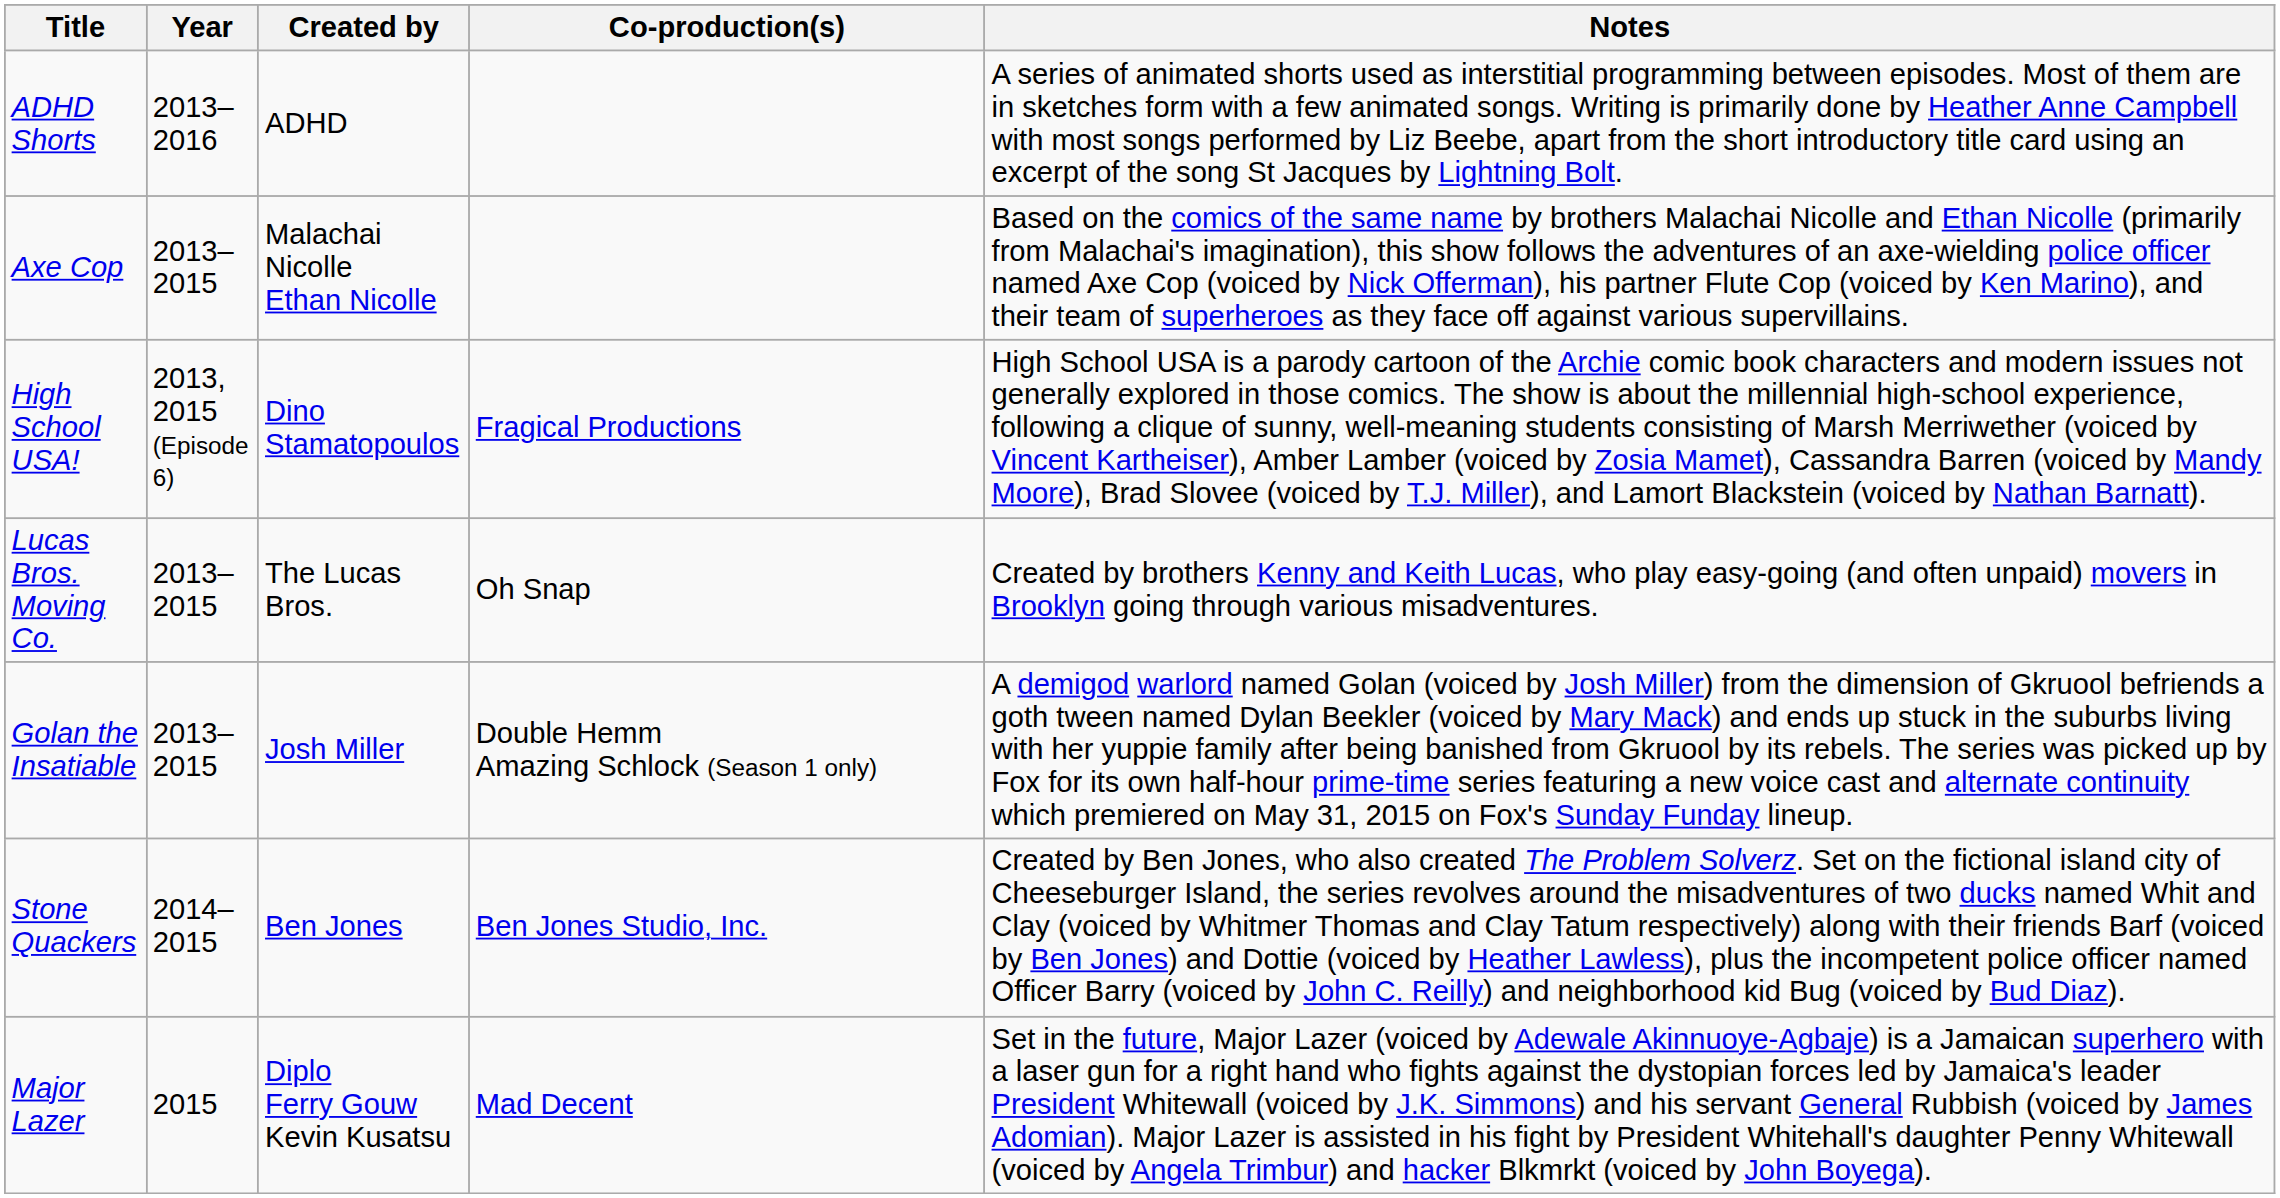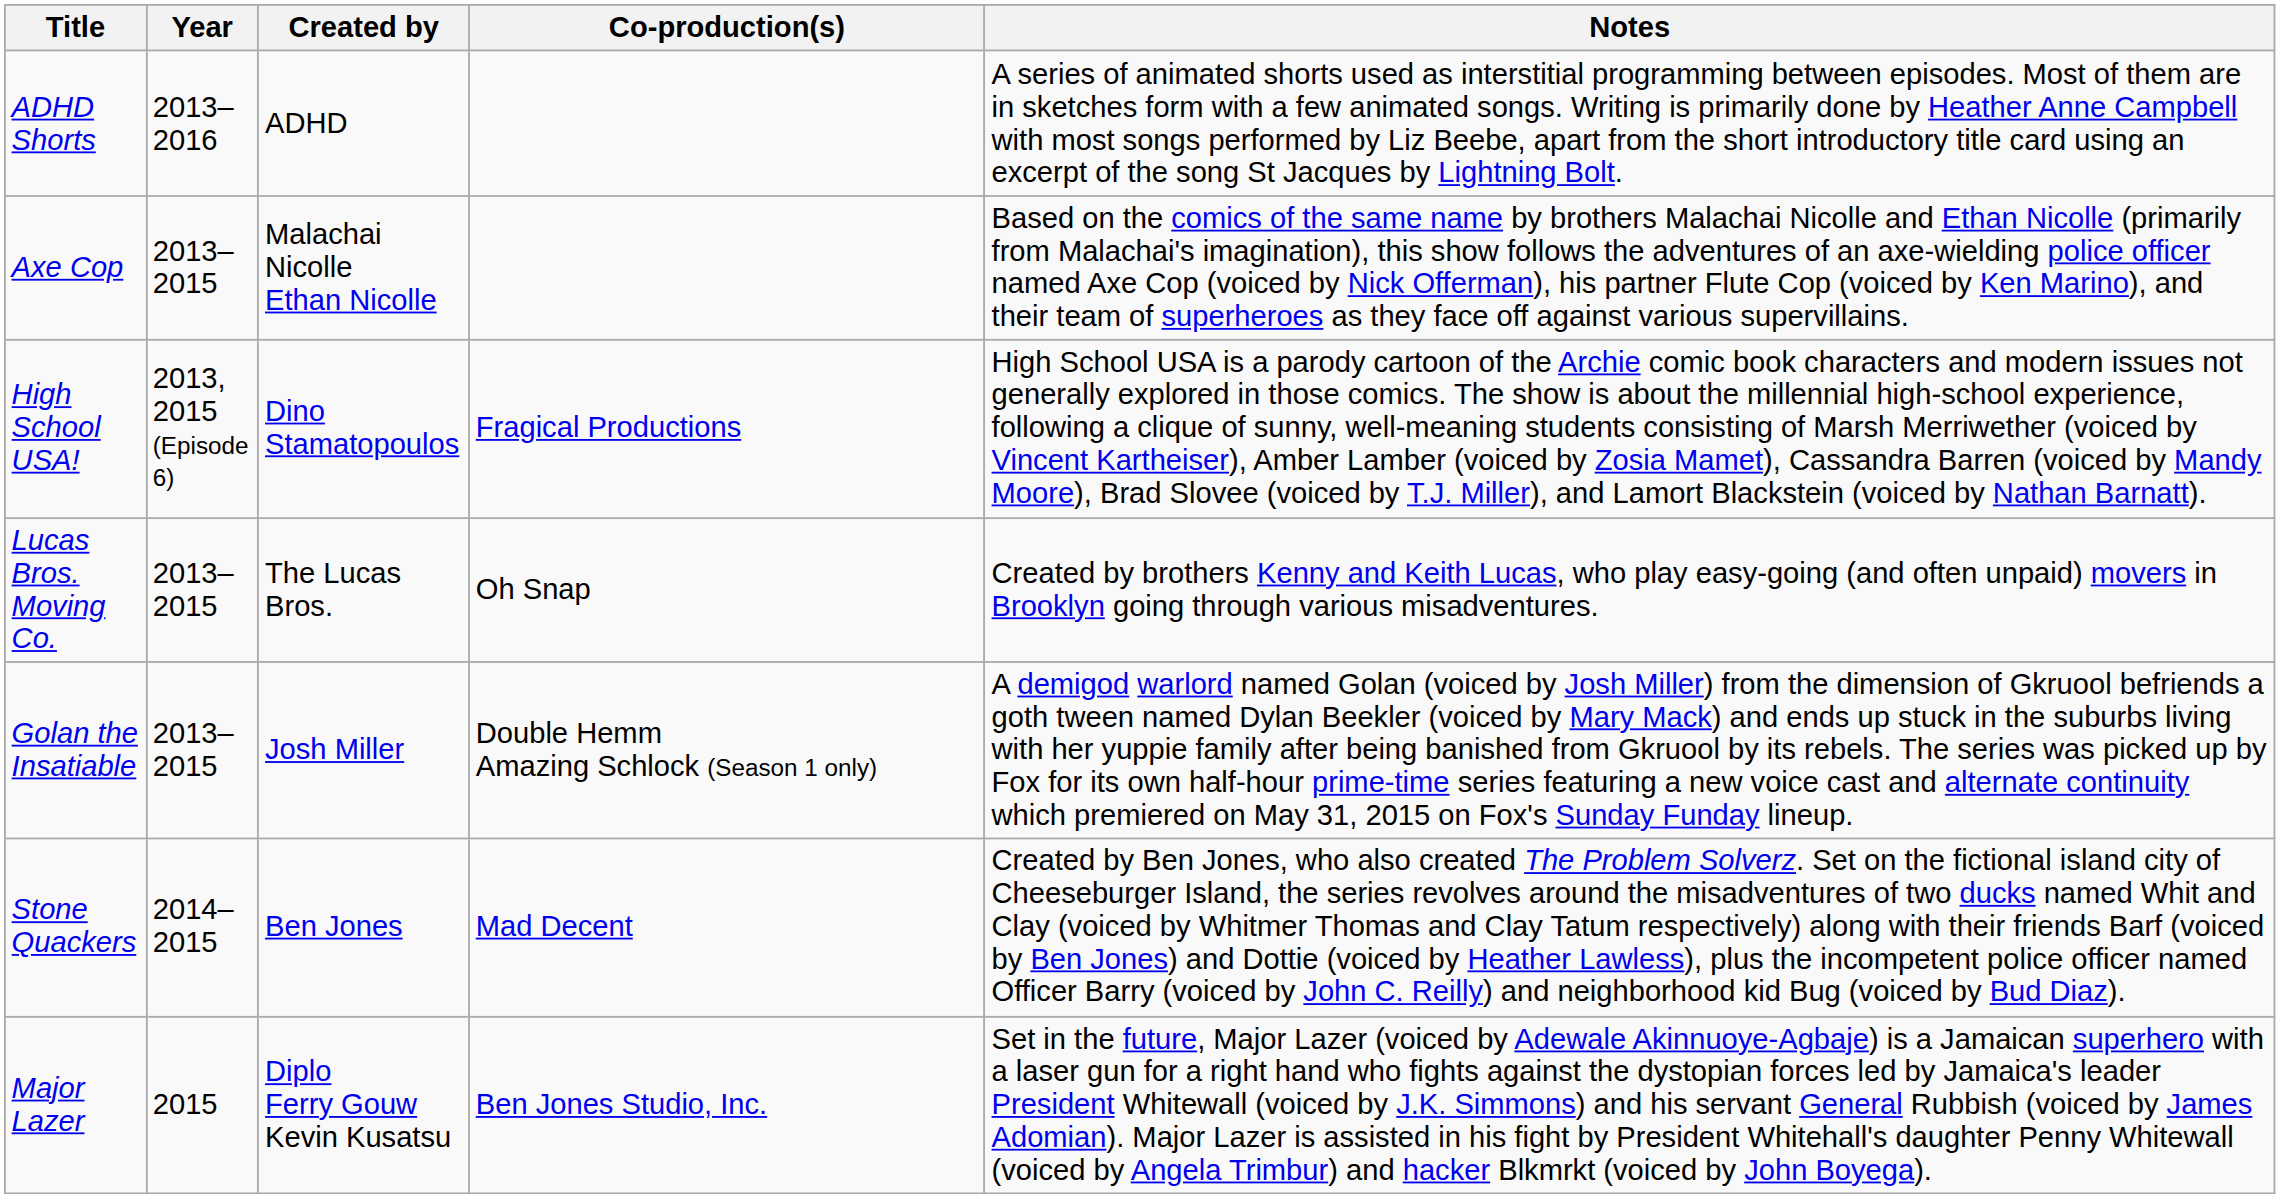Stone Quackers | Co-production(s): Ben Jones Studio, Inc. -> Mad Decent
Major Lazer | Co-production(s): Mad Decent -> Ben Jones Studio, Inc.
